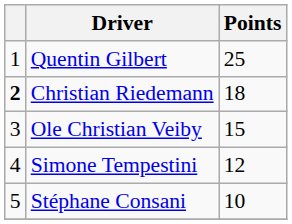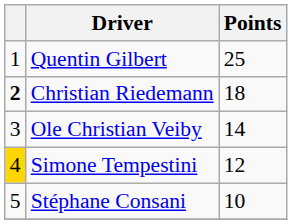Ole Christian Veiby | Points: 15 -> 14
Simone Tempestini | column 1: no background -> gold background
